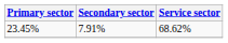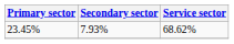23.45% | Secondary sector: 7.91% -> 7.93%
